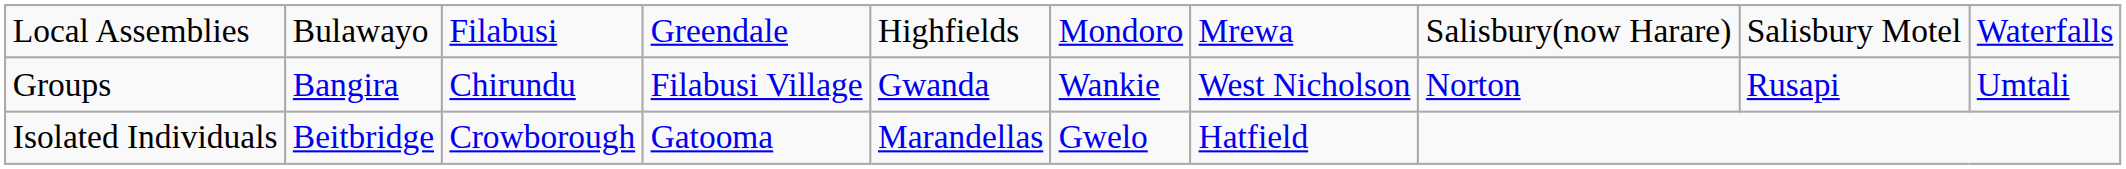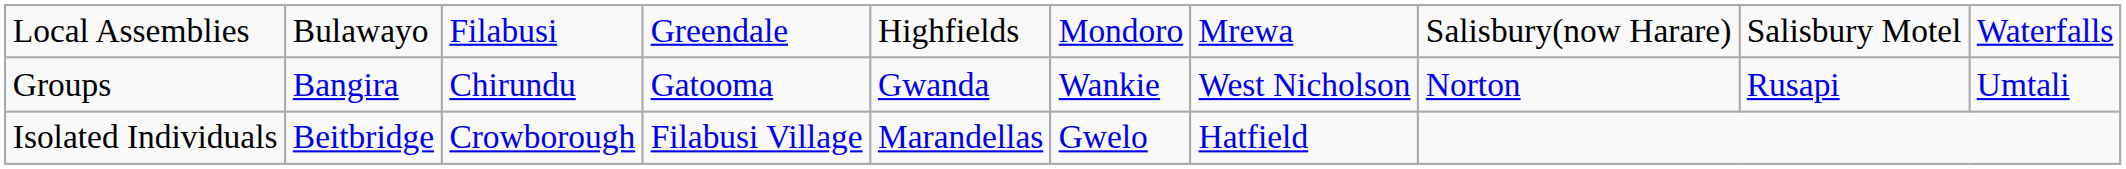Groups | column 4: Filabusi Village -> Gatooma
Isolated Individuals | column 4: Gatooma -> Filabusi Village
